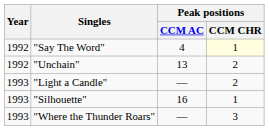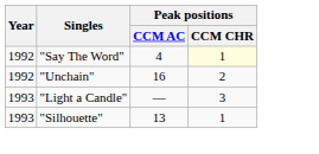"Unchain" | Peak positions / CCM AC: 13 -> 16
"Light a Candle" | Peak positions / CCM CHR: 2 -> 3
"Silhouette" | Peak positions / CCM AC: 16 -> 13
- row: 1993 | "Where the Thunder Roars" | — | 3
